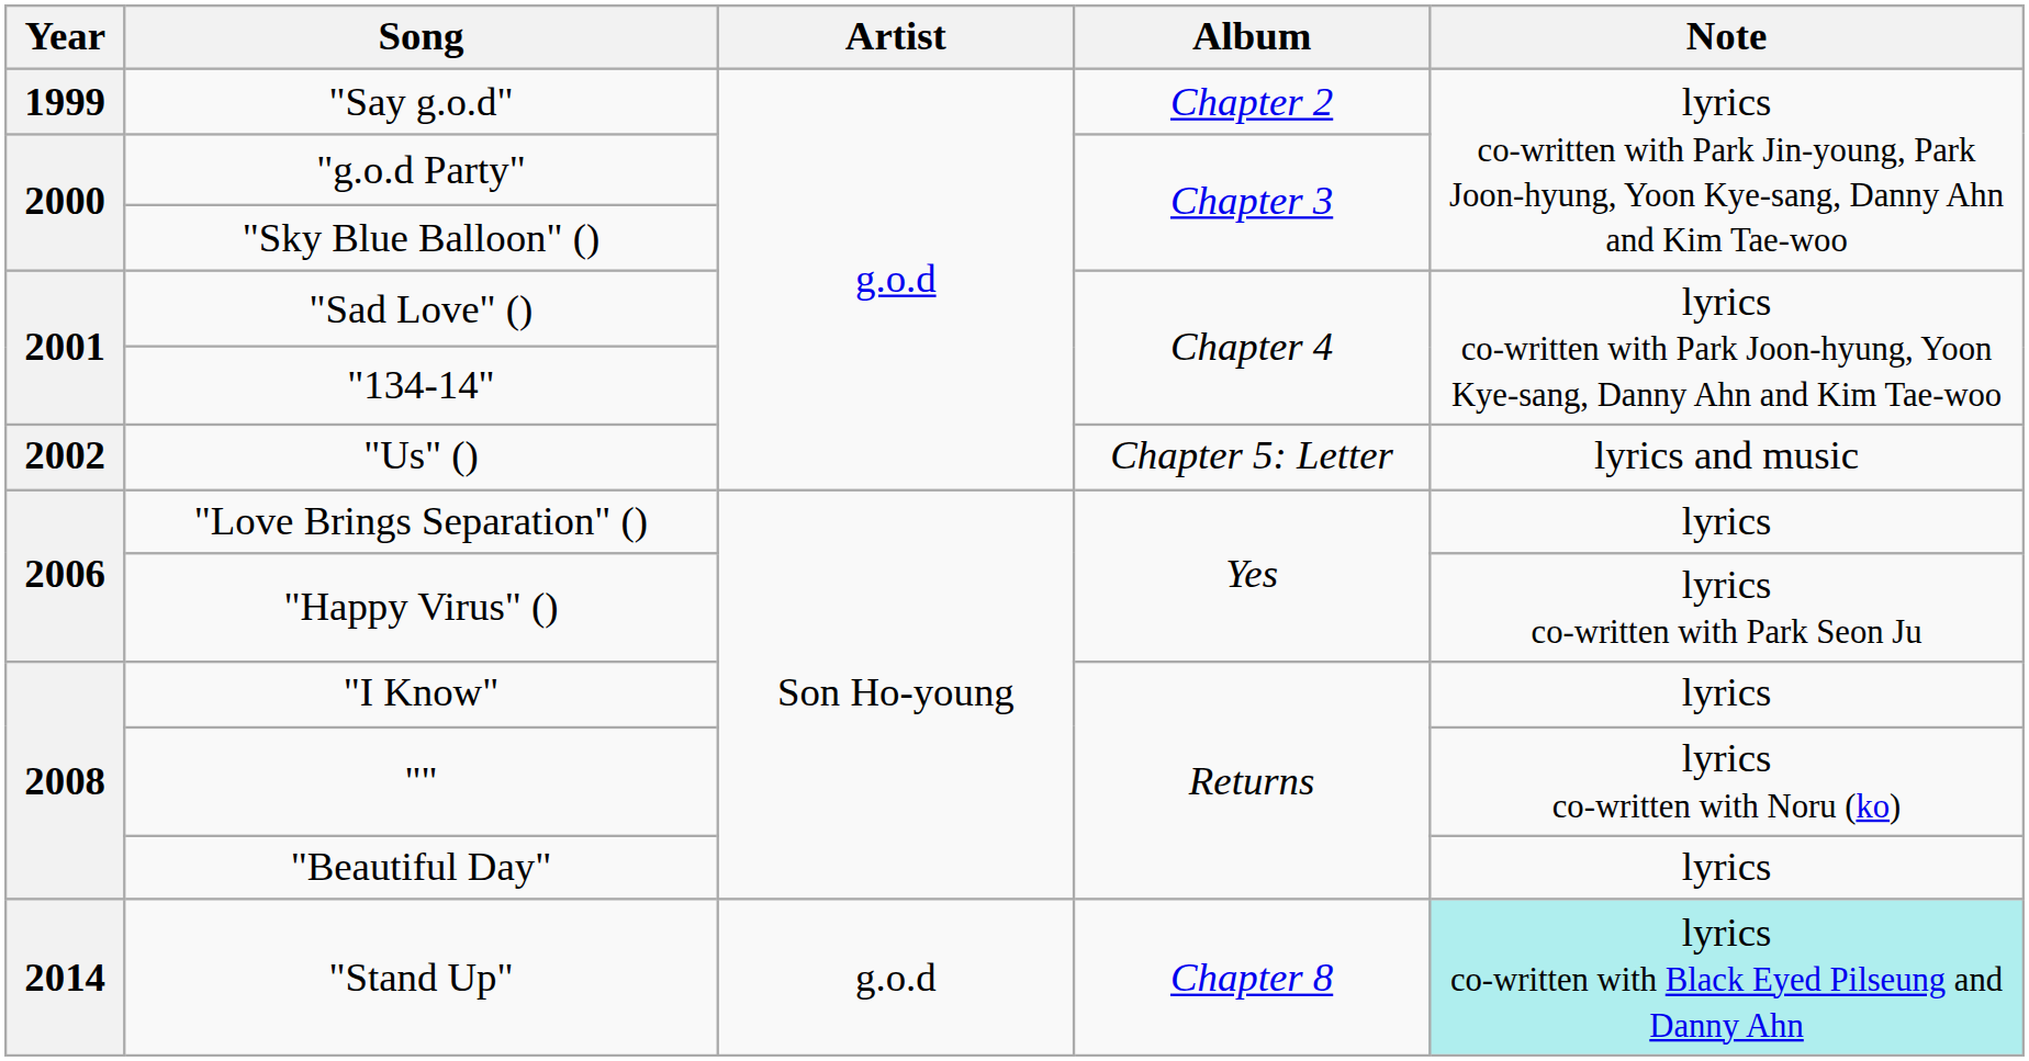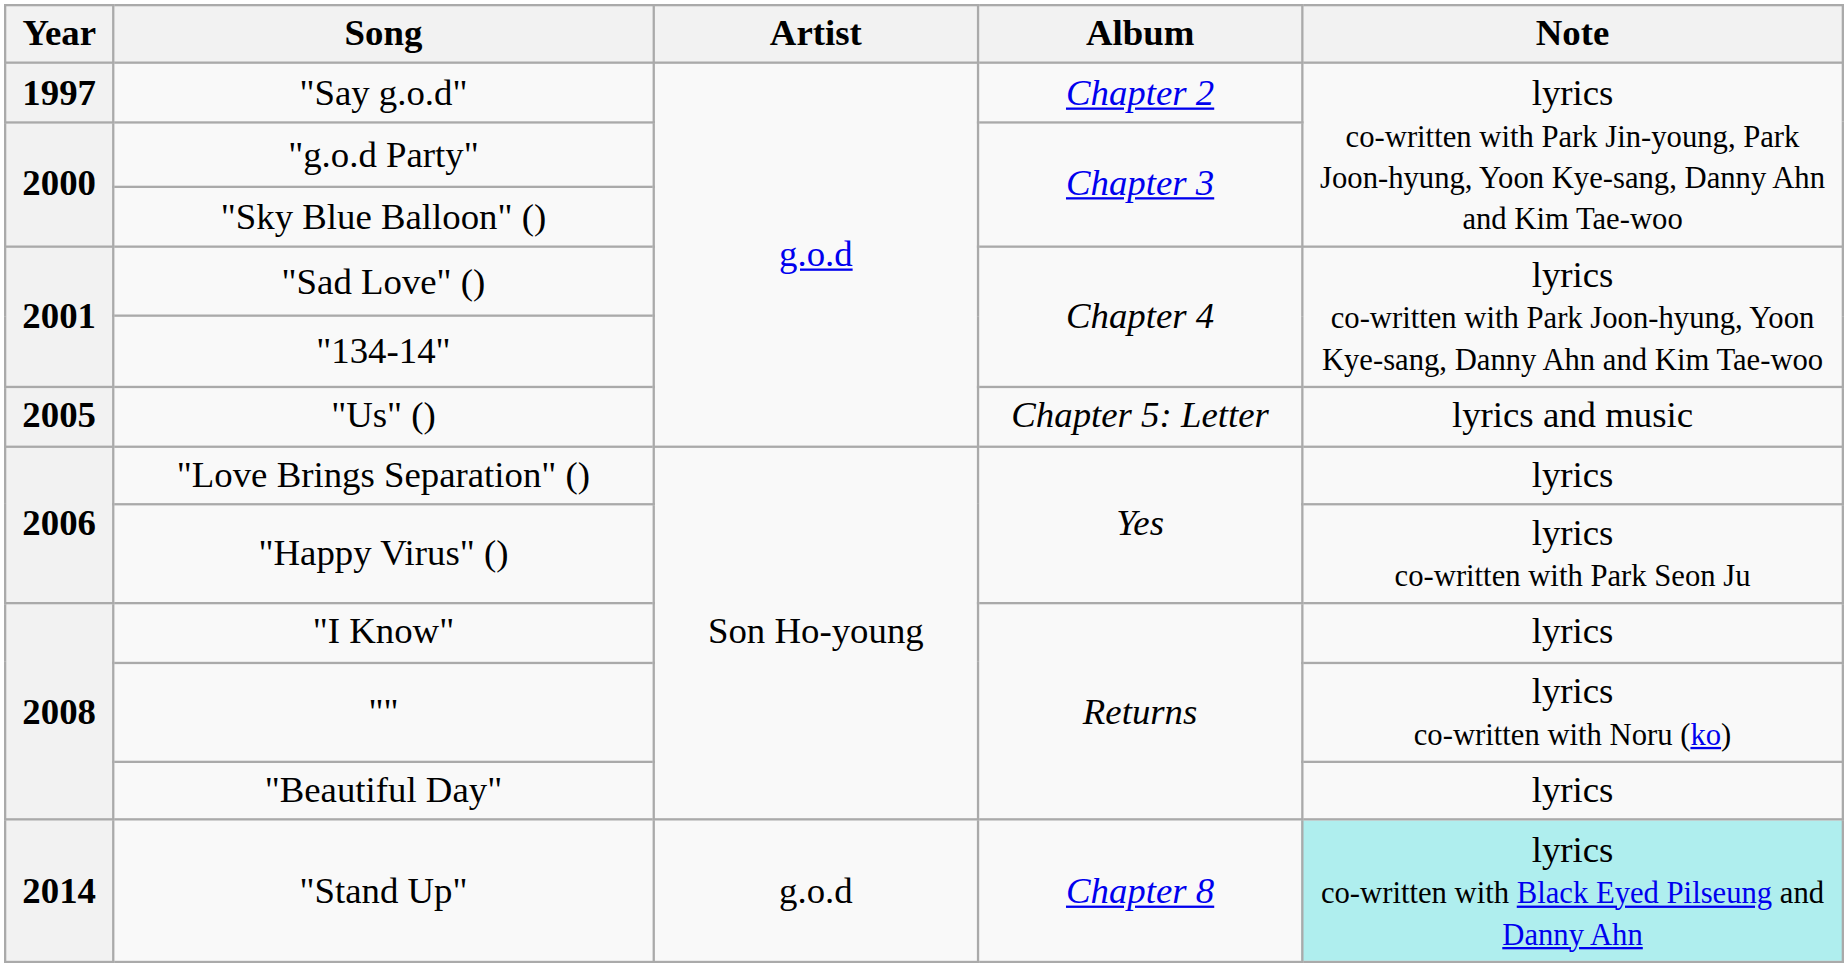"Say g.o.d" | Year: 1999 -> 1997
"Us" () | Year: 2002 -> 2005
